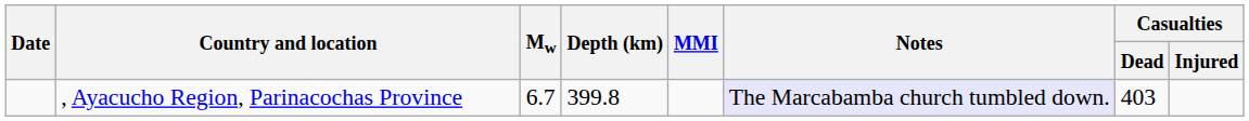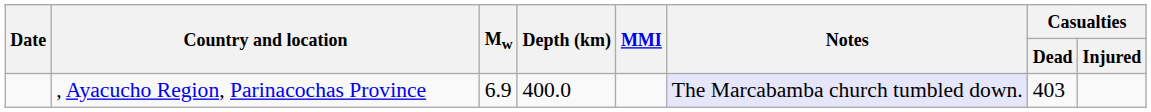, Ayacucho Region, Parinacochas Province | Mw: 6.7 -> 6.9
, Ayacucho Region, Parinacochas Province | Depth (km): 399.8 -> 400.0
